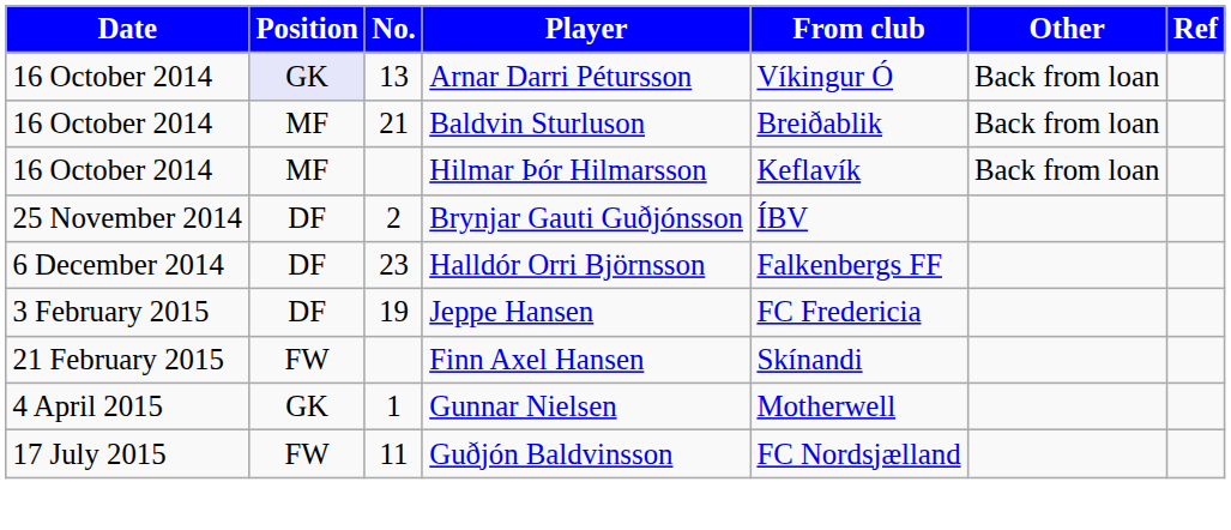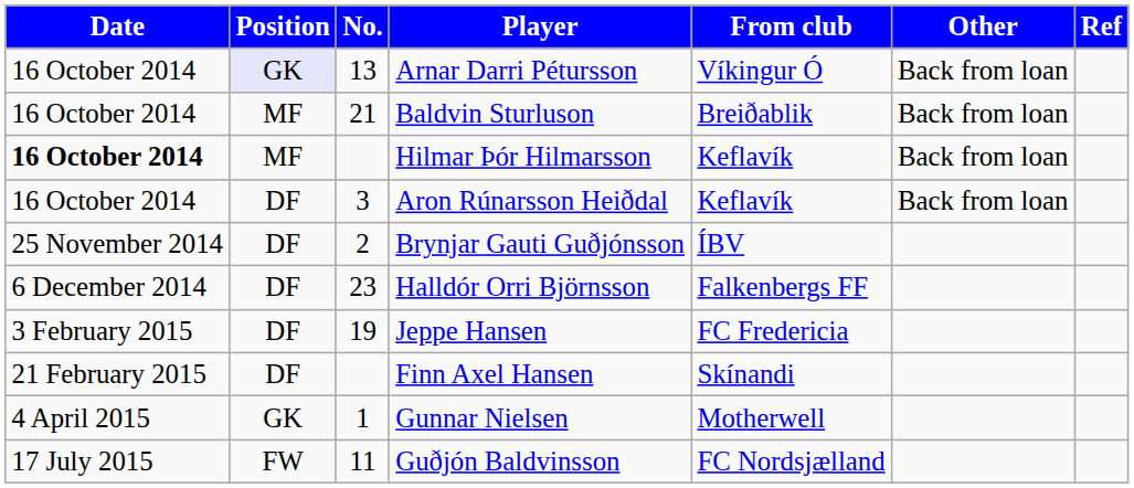Hilmar Þór Hilmarsson | Date: normal -> bold
+ row: 16 October 2014 | DF | 3 | Aron Rúnarsson Heiðdal | Keflavík | Back from loan
Finn Axel Hansen | Position: FW -> DF
